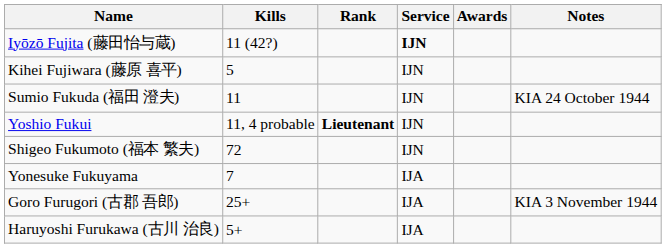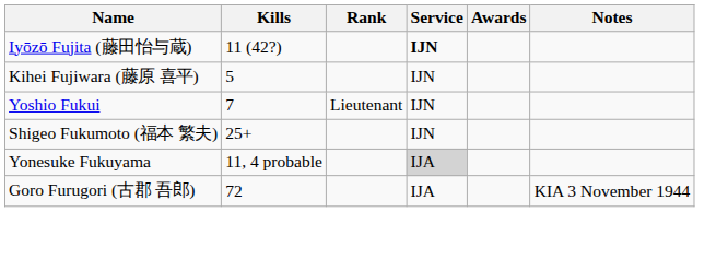- row: Sumio Fukuda (福田 澄夫) | 11 | IJN | KIA 24 October 1944
Yoshio Fukui | Kills: 11, 4 probable -> 7
Yoshio Fukui | Rank: bold -> normal
Shigeo Fukumoto (福本 繁夫) | Kills: 72 -> 25+
Yonesuke Fukuyama | Kills: 7 -> 11, 4 probable
Yonesuke Fukuyama | Service: no background -> lightgrey background
Goro Furugori (古郡 吾郎) | Kills: 25+ -> 72
- row: Haruyoshi Furukawa (古川 治良) | 5+ | IJA
